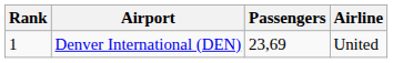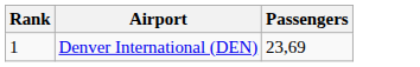- column: Airline | United
